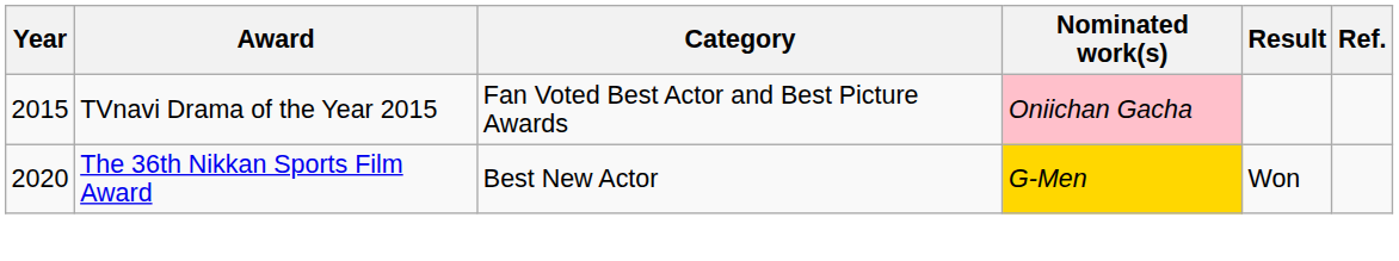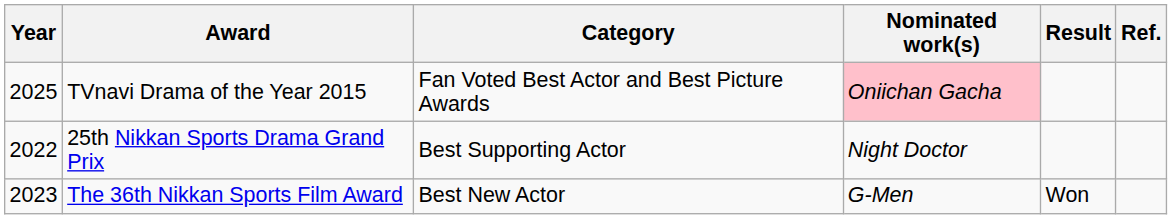TVnavi Drama of the Year 2015 | Year: 2015 -> 2025
+ row: 2022 | 25th Nikkan Sports Drama Grand Prix | Best Supporting Actor | Night Doctor
The 36th Nikkan Sports Film Award | Year: 2020 -> 2023
The 36th Nikkan Sports Film Award | Nominated work(s): gold background -> no background
